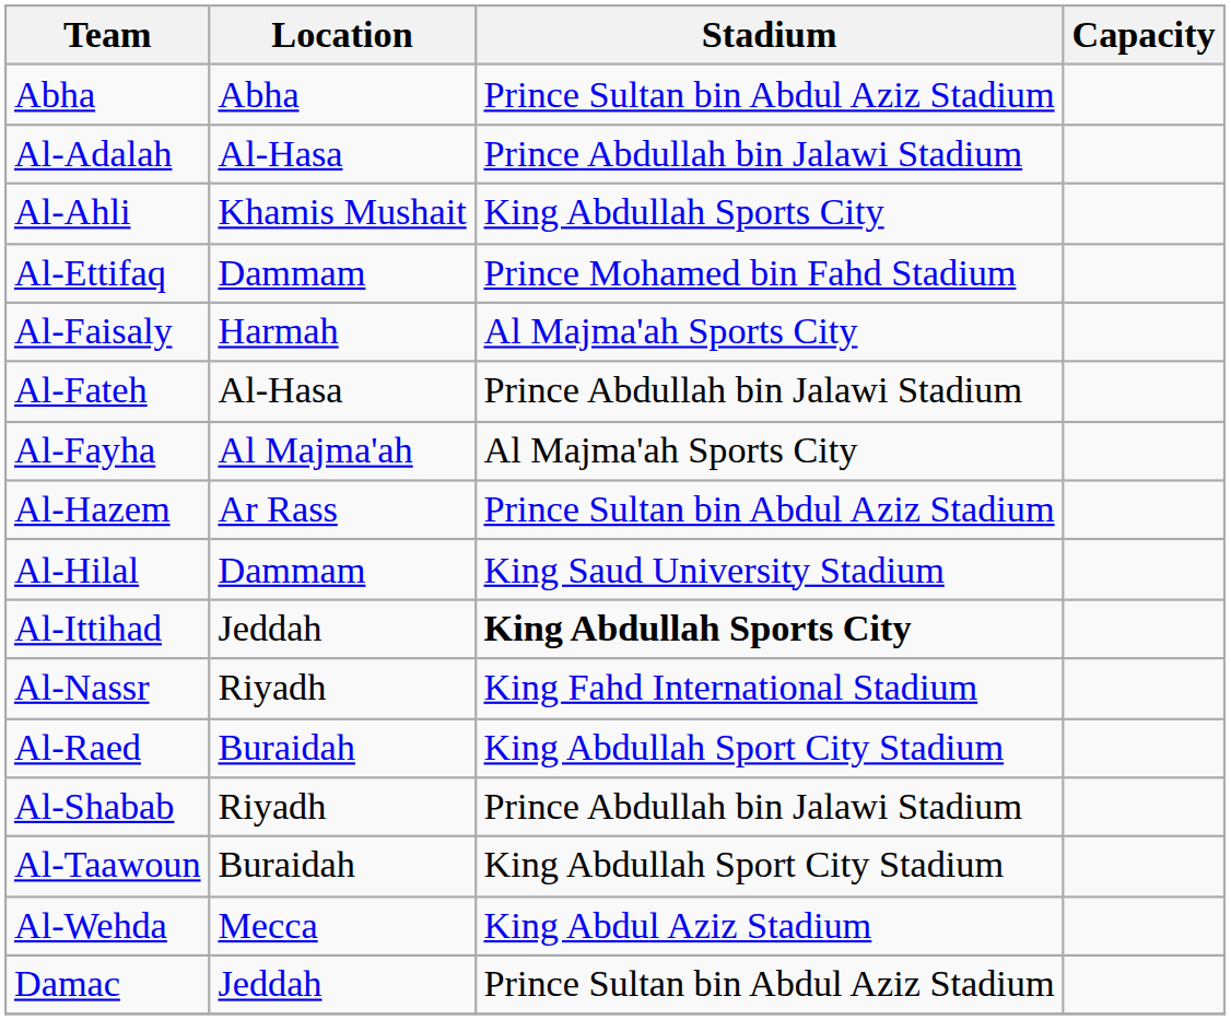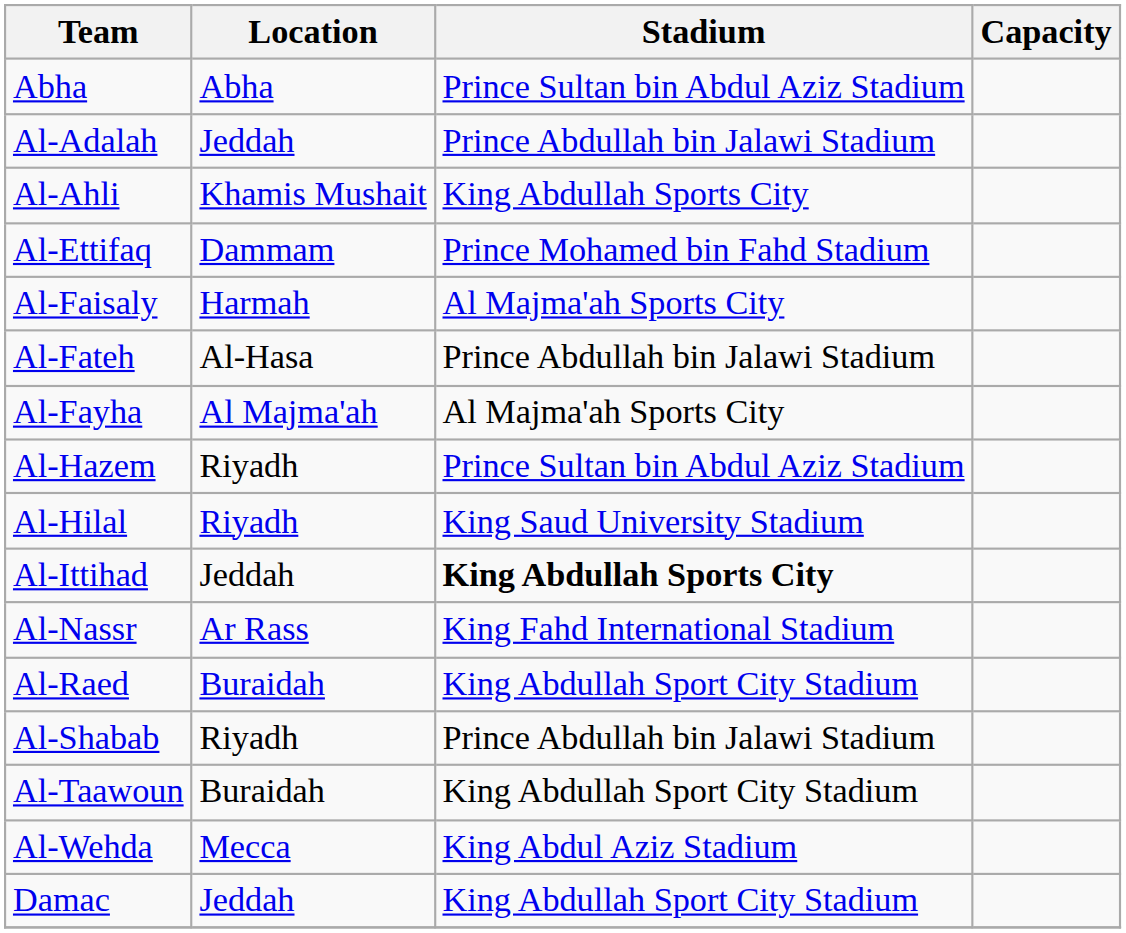Al-Adalah | Location: Al-Hasa -> Jeddah
Al-Hazem | Location: Ar Rass -> Riyadh
Al-Hilal | Location: Dammam -> Riyadh
Al-Nassr | Location: Riyadh -> Ar Rass
Damac | Stadium: Prince Sultan bin Abdul Aziz Stadium -> King Abdullah Sport City Stadium
